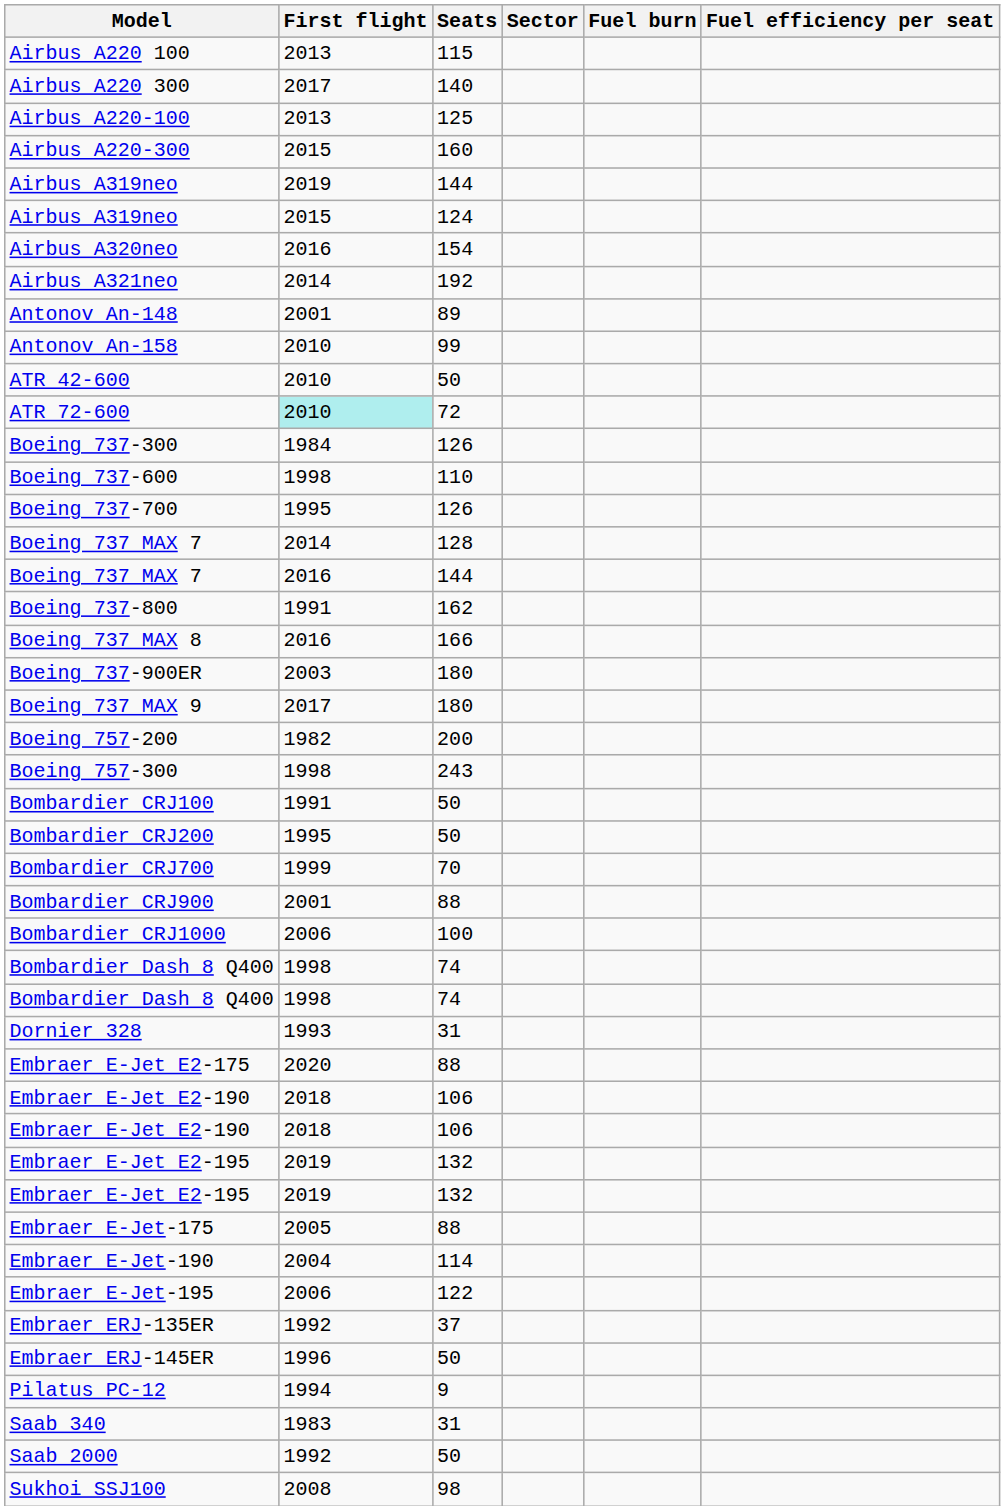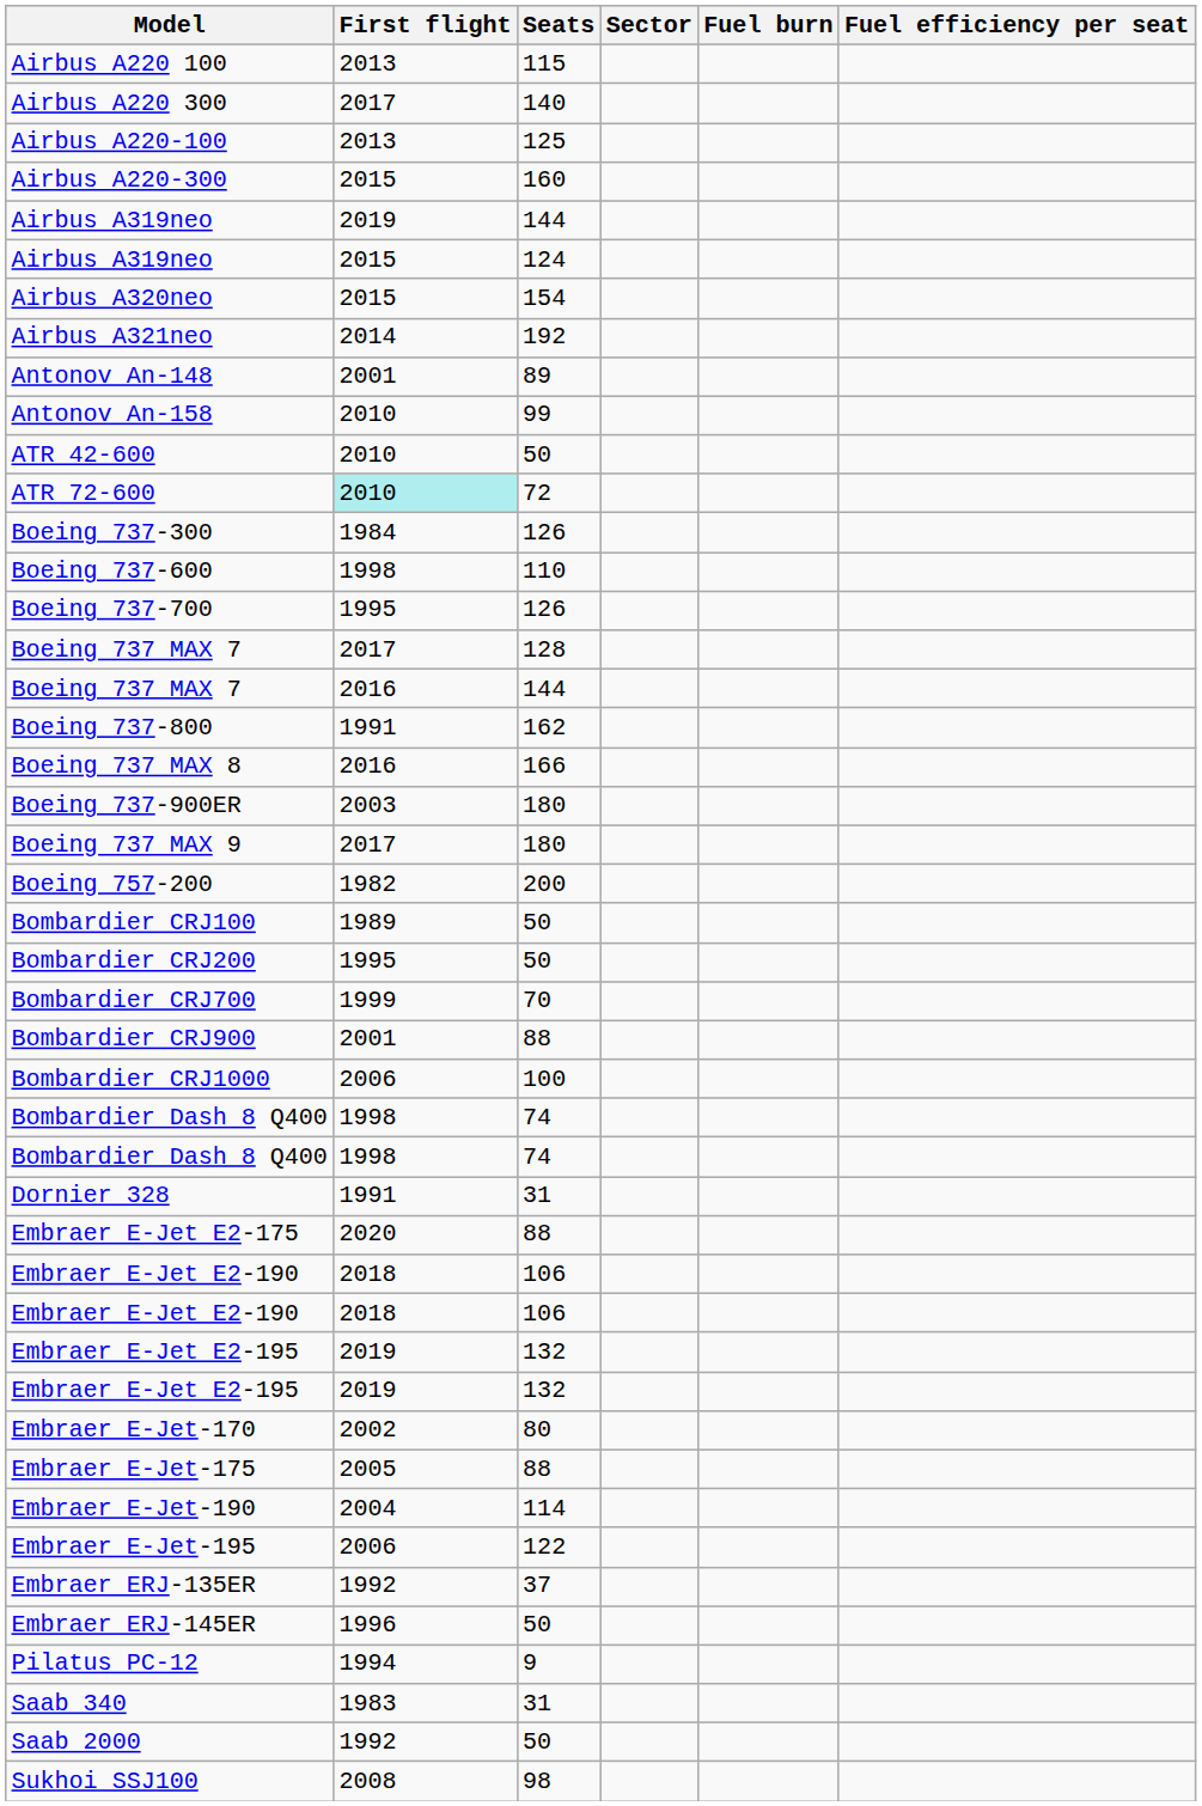Airbus A320neo | First flight: 2016 -> 2015
Boeing 737 MAX 7 / 128 | First flight: 2014 -> 2017
- row: Boeing 757-300 | 1998 | 243
Bombardier CRJ100 | First flight: 1991 -> 1989
Dornier 328 | First flight: 1993 -> 1991
+ row: Embraer E-Jet-170 | 2002 | 80
